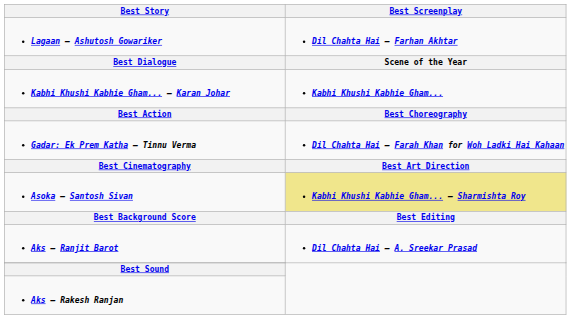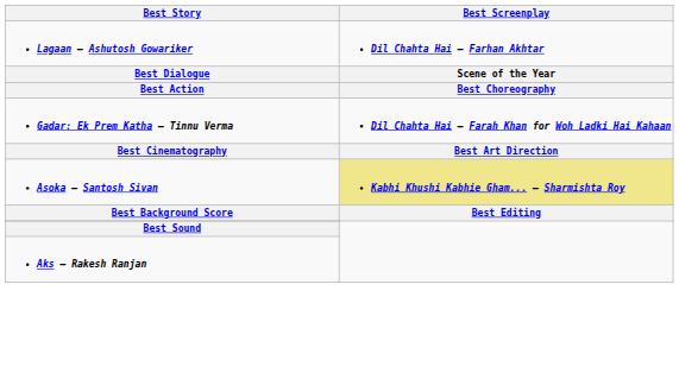- row: Kabhi Khushi Kabhie Gham... – Karan Johar | Kabhi Khushi Kabhie Gham...
- row: Aks – Ranjit Barot | Dil Chahta Hai – A. Sreekar Prasad
